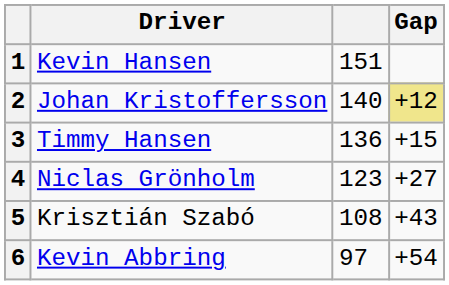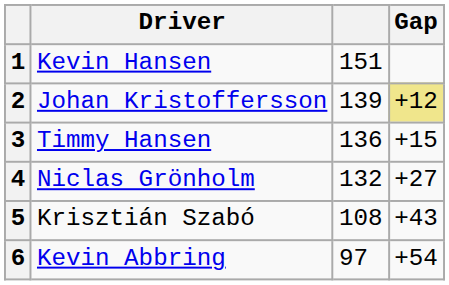2 | column 3: 140 -> 139
4 | column 3: 123 -> 132
